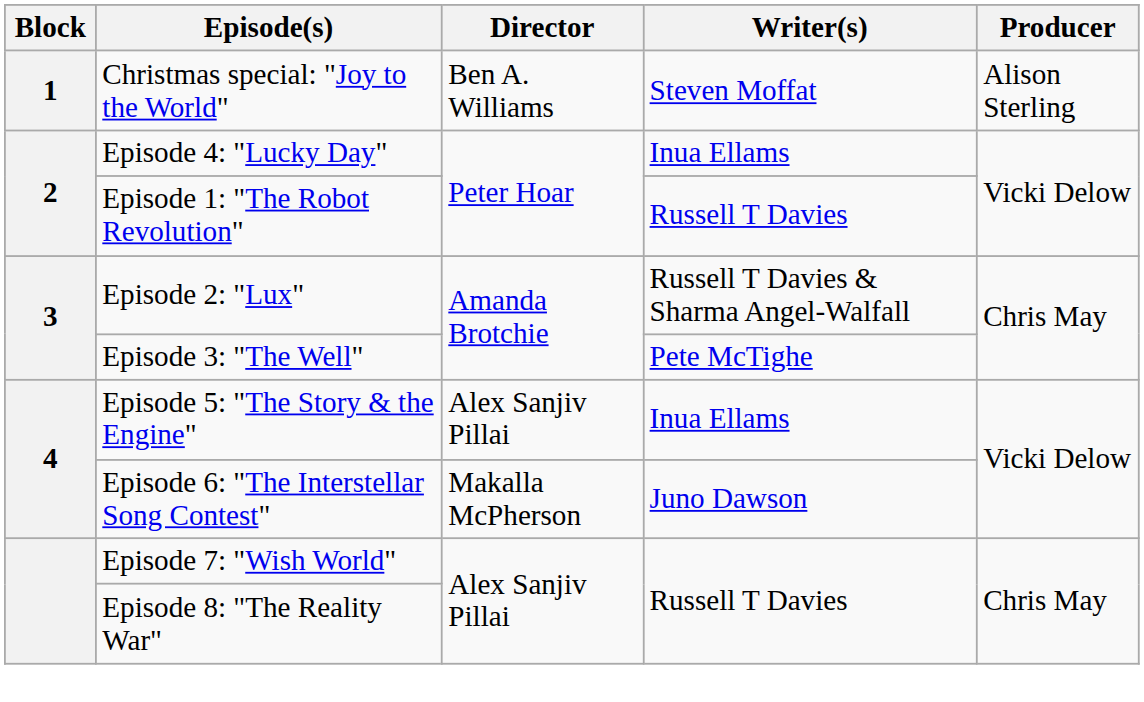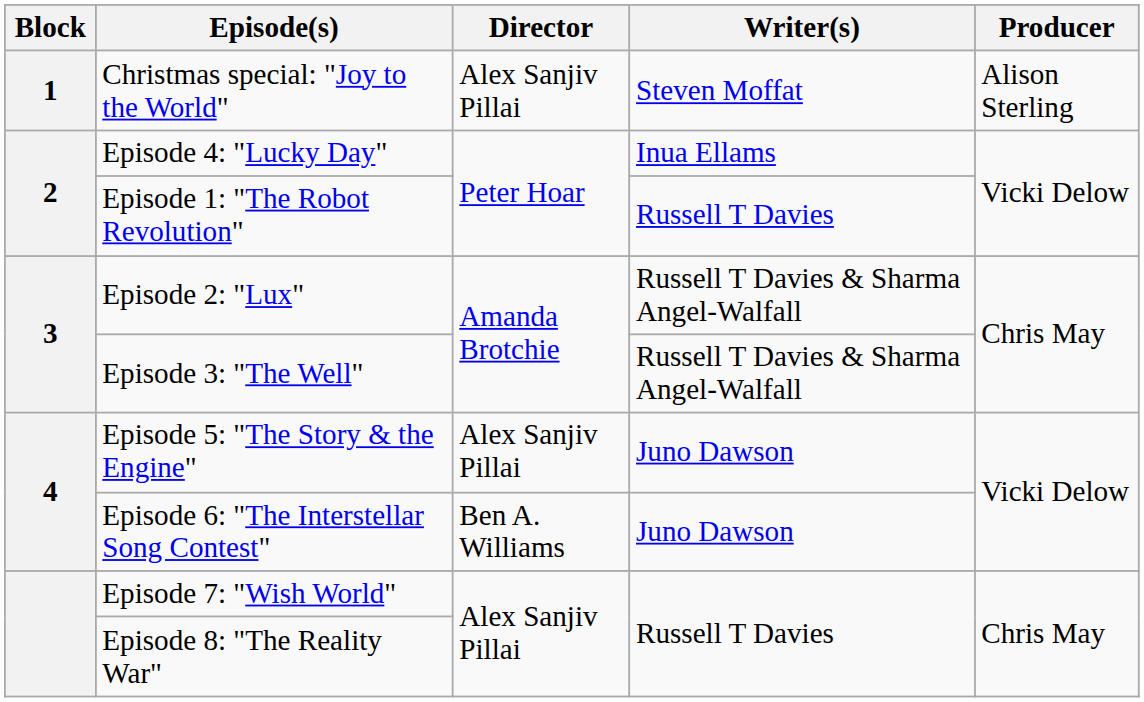Christmas special: "Joy to the World" | Director: Ben A. Williams -> Alex Sanjiv Pillai
Episode 3: "The Well" | Writer(s): Pete McTighe -> Russell T Davies & Sharma Angel-Walfall
Episode 5: "The Story & the Engine" | Writer(s): Inua Ellams -> Juno Dawson
Episode 6: "The Interstellar Song Contest" | Director: Makalla McPherson -> Ben A. Williams
